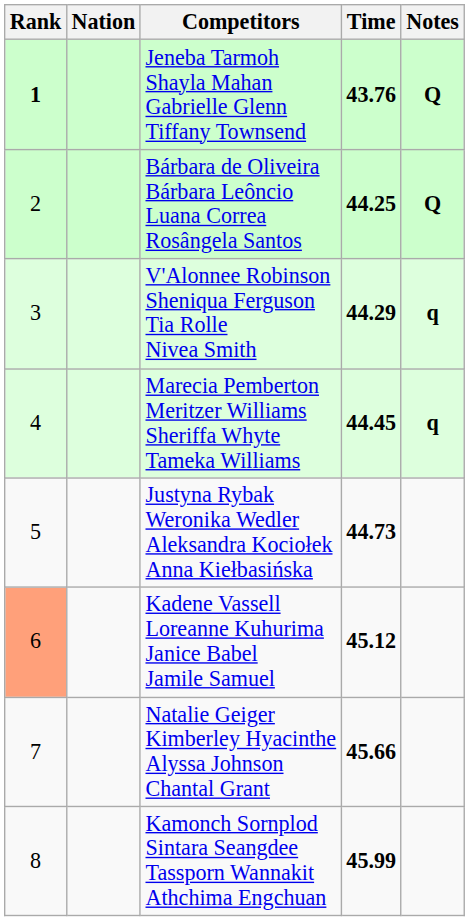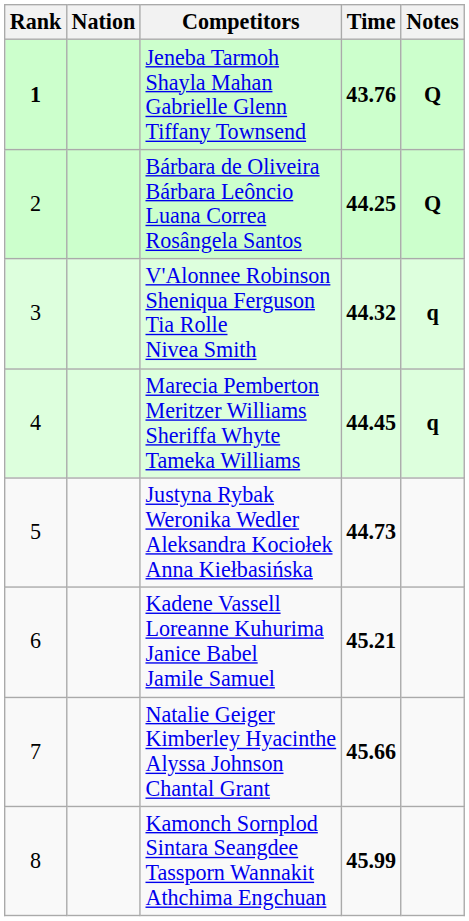V'Alonnee Robinson Sheniqua Ferguson Tia Rolle Nivea Smith | Time: 44.29 -> 44.32
Kadene Vassell Loreanne Kuhurima Janice Babel Jamile Samuel | Rank: lightsalmon background -> no background
Kadene Vassell Loreanne Kuhurima Janice Babel Jamile Samuel | Time: 45.12 -> 45.21
